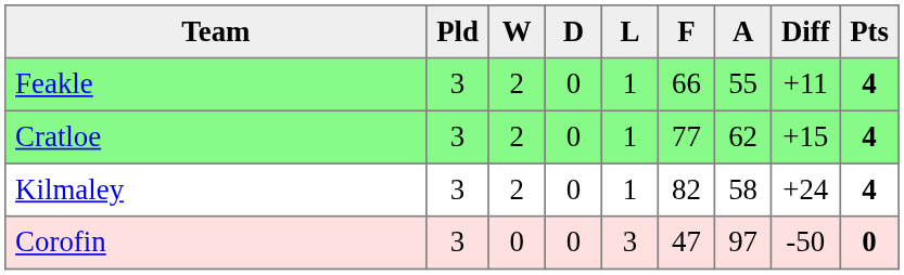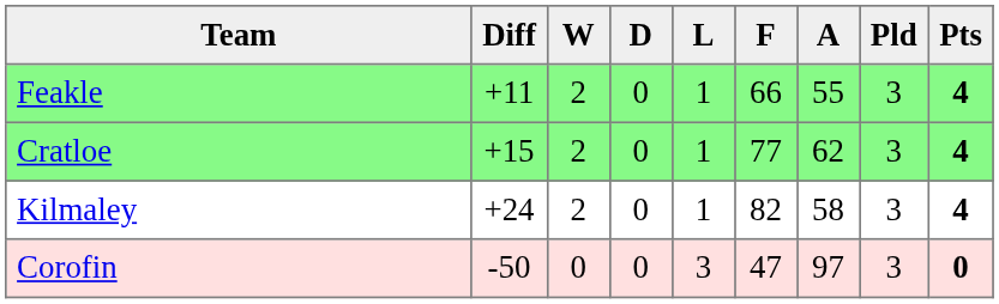columns swapped: Pld <-> Diff
